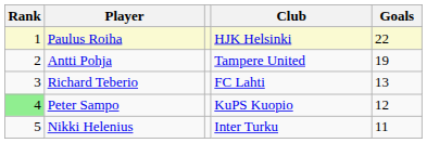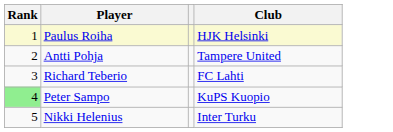- column: Goals | 22 | 19 | 13 | 12 | 11
